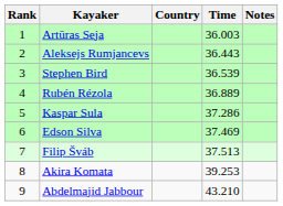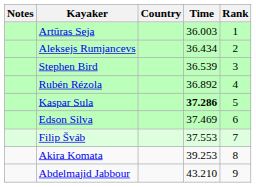columns swapped: Rank <-> Notes
Aleksejs Rumjancevs | Time: 36.443 -> 36.434
Rubén Rézola | Time: 36.889 -> 36.892
Kaspar Sula | Time: normal -> bold
Filip Šváb | Time: 37.513 -> 37.553
